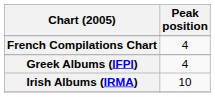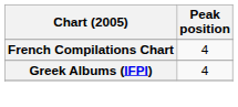- row: Irish Albums (IRMA) | 10
